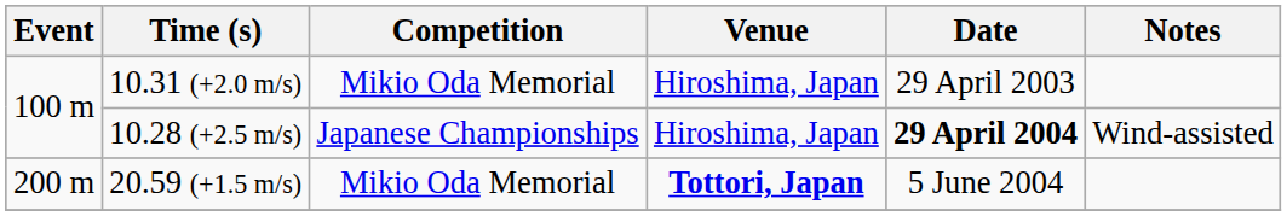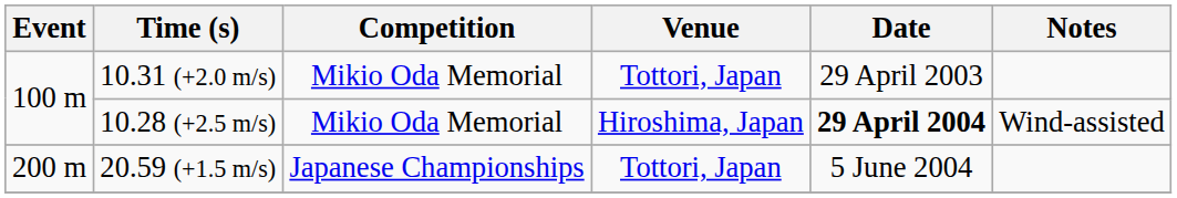10.31 (+2.0 m/s) | Venue: Hiroshima, Japan -> Tottori, Japan
10.28 (+2.5 m/s) | Competition: Japanese Championships -> Mikio Oda Memorial
20.59 (+1.5 m/s) | Competition: Mikio Oda Memorial -> Japanese Championships
20.59 (+1.5 m/s) | Venue: bold -> normal
